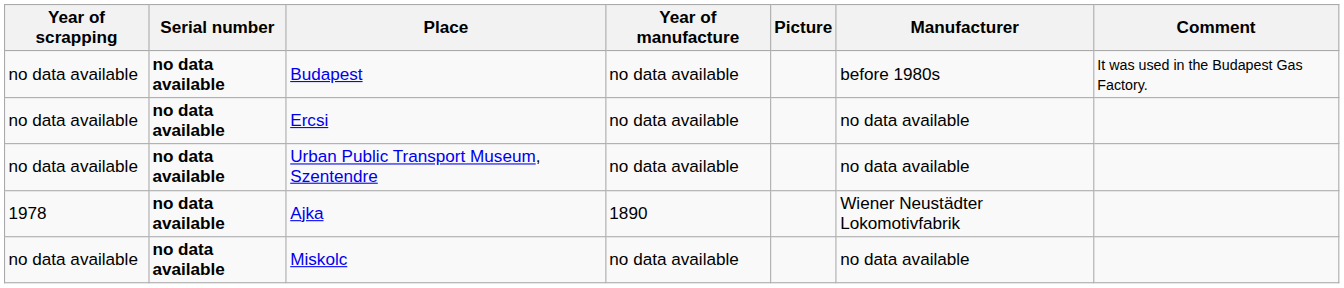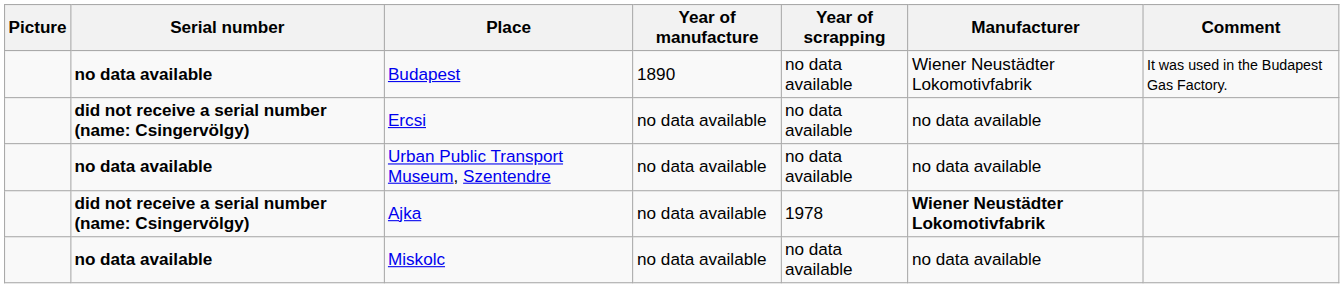columns swapped: Picture <-> Year of scrapping
Budapest | Year of manufacture: no data available -> 1890
Budapest | Manufacturer: before 1980s -> Wiener Neustädter Lokomotivfabrik
Ercsi | Serial number: no data available -> did not receive a serial number (name: Csingervölgy)
Ajka | Serial number: no data available -> did not receive a serial number (name: Csingervölgy)
Ajka | Year of manufacture: 1890 -> no data available
Ajka | Manufacturer: normal -> bold
